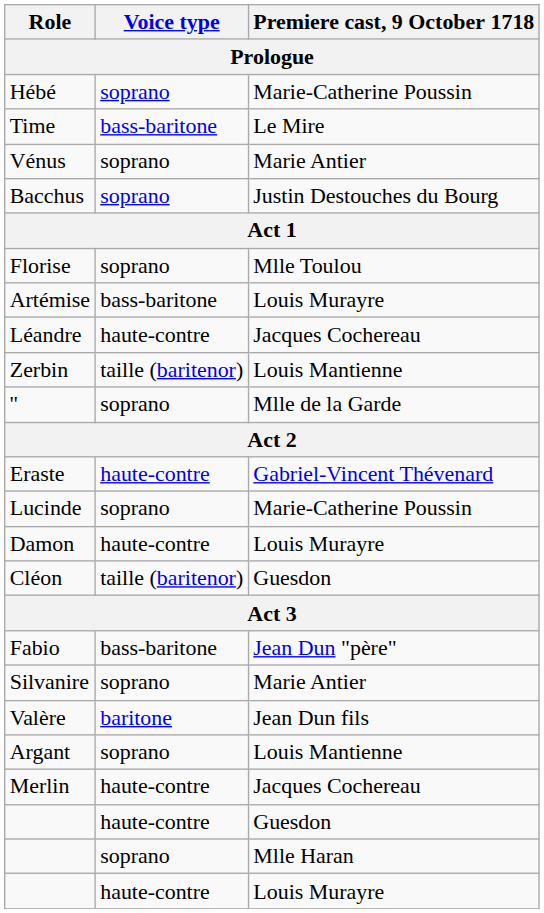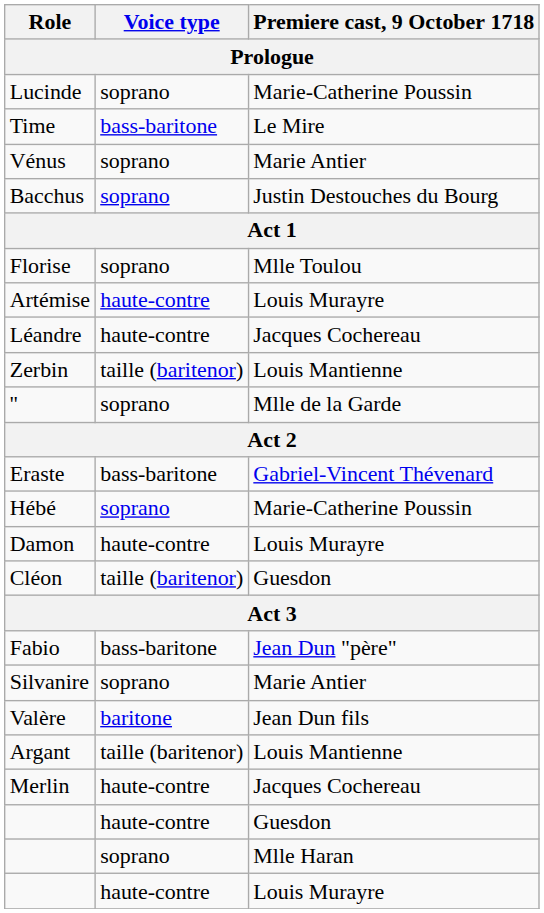rows swapped: Hébé <-> Lucinde
Artémise | Voice type: bass-baritone -> haute-contre
Eraste | Voice type: haute-contre -> bass-baritone
Argant | Voice type: soprano -> taille (baritenor)
